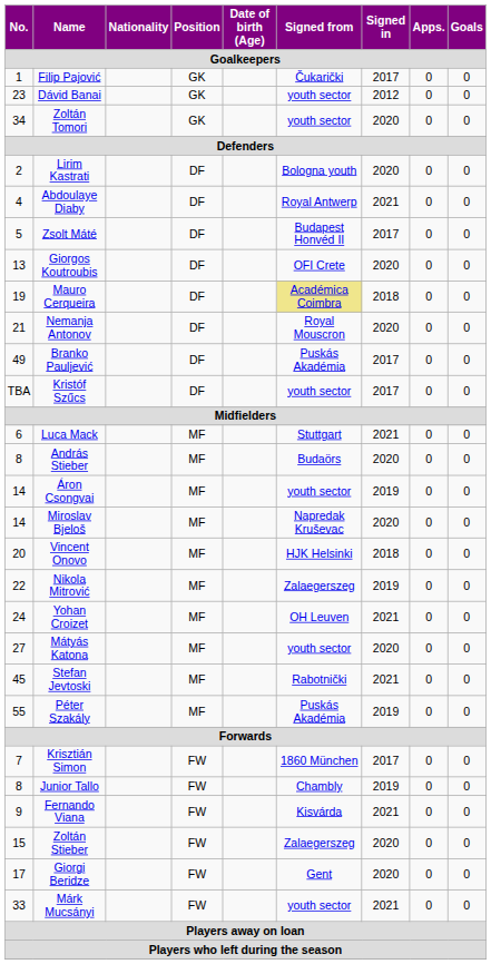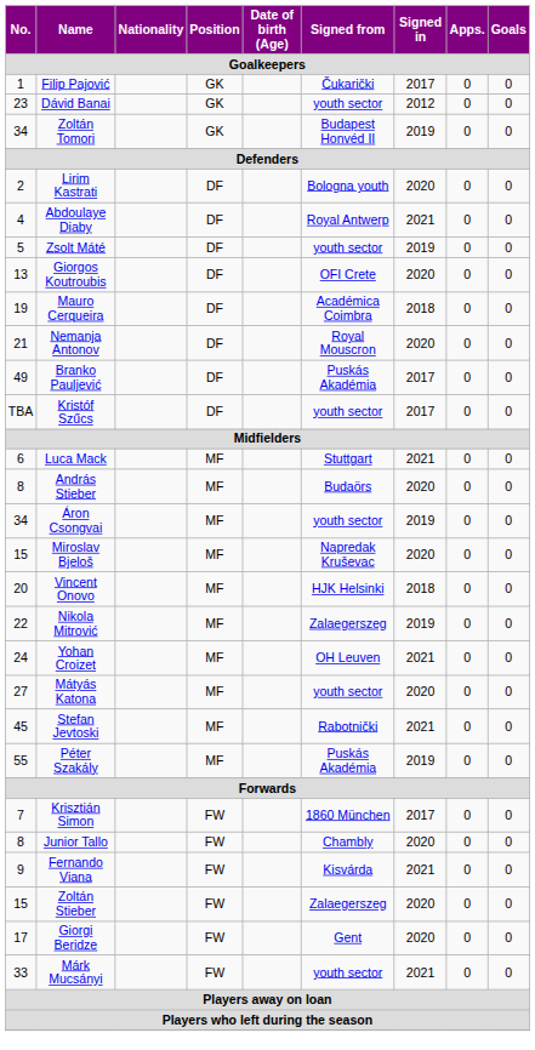Zoltán Tomori | Signed from: youth sector -> Budapest Honvéd II
Zoltán Tomori | Signed in: 2020 -> 2019
Zsolt Máté | Signed from: Budapest Honvéd II -> youth sector
Zsolt Máté | Signed in: 2017 -> 2019
Mauro Cerqueira | Signed from: khaki background -> no background
Áron Csongvai | No.: 14 -> 34
Miroslav Bjeloš | No.: 14 -> 15
Junior Tallo | Signed in: 2019 -> 2020
